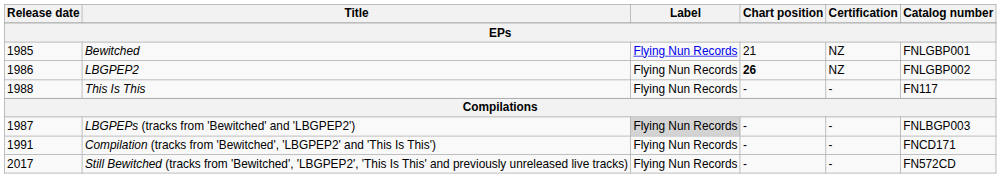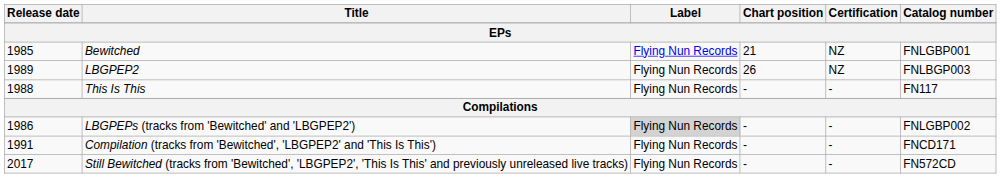LBGPEP2 | Release date: 1986 -> 1989
LBGPEP2 | Chart position: bold -> normal
LBGPEP2 | Catalog number: FNLGBP002 -> FNLBGP003
LBGPEPs (tracks from 'Bewitched' and 'LBGPEP2') | Release date: 1987 -> 1986
LBGPEPs (tracks from 'Bewitched' and 'LBGPEP2') | Catalog number: FNLBGP003 -> FNLGBP002
